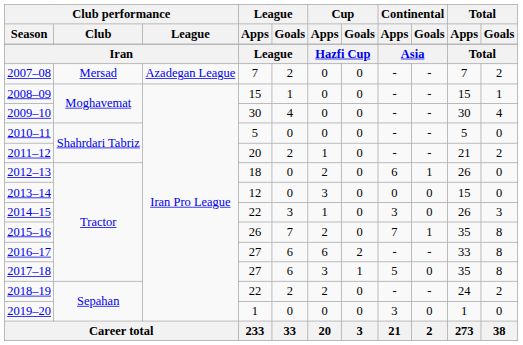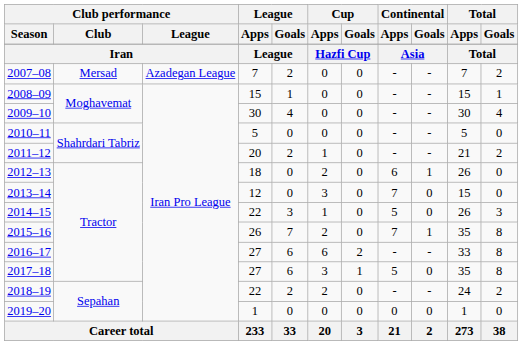2013–14 | Continental / Apps: 0 -> 7
2014–15 | Continental / Apps: 3 -> 5
2019–20 | Continental / Apps: 3 -> 0
